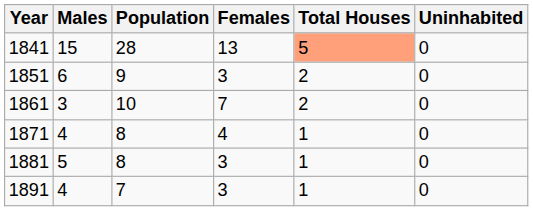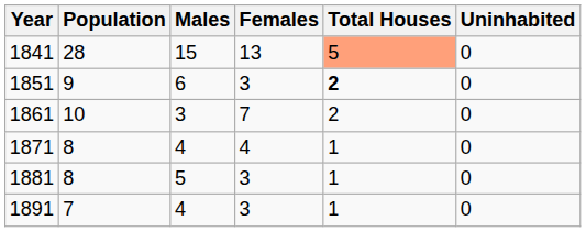columns swapped: Population <-> Males
1851 | Total Houses: normal -> bold
